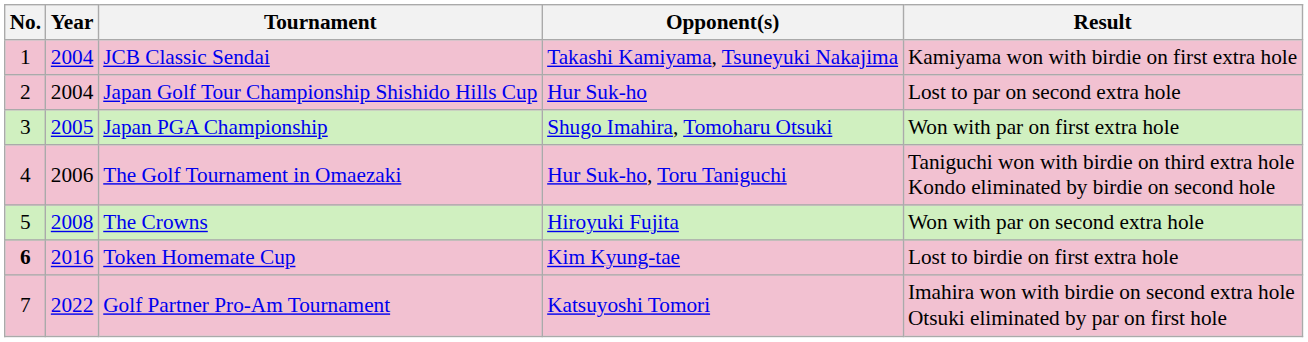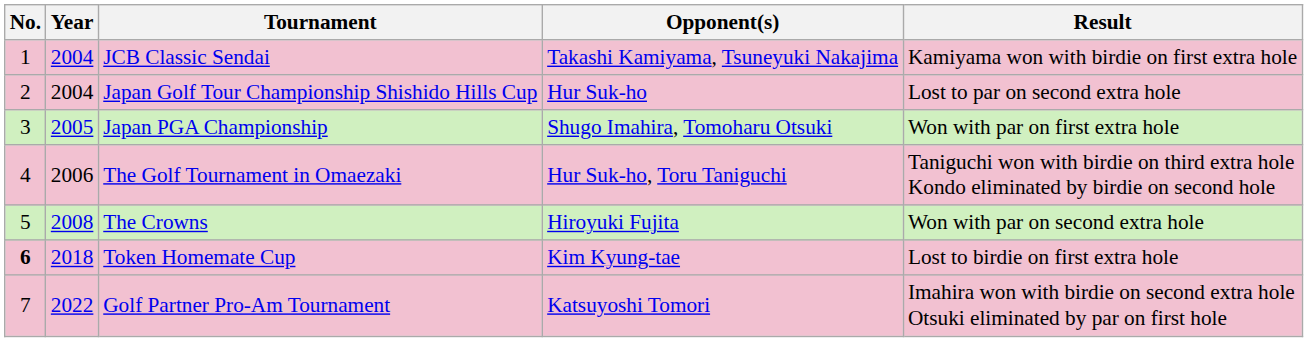Token Homemate Cup | Year: 2016 -> 2018
